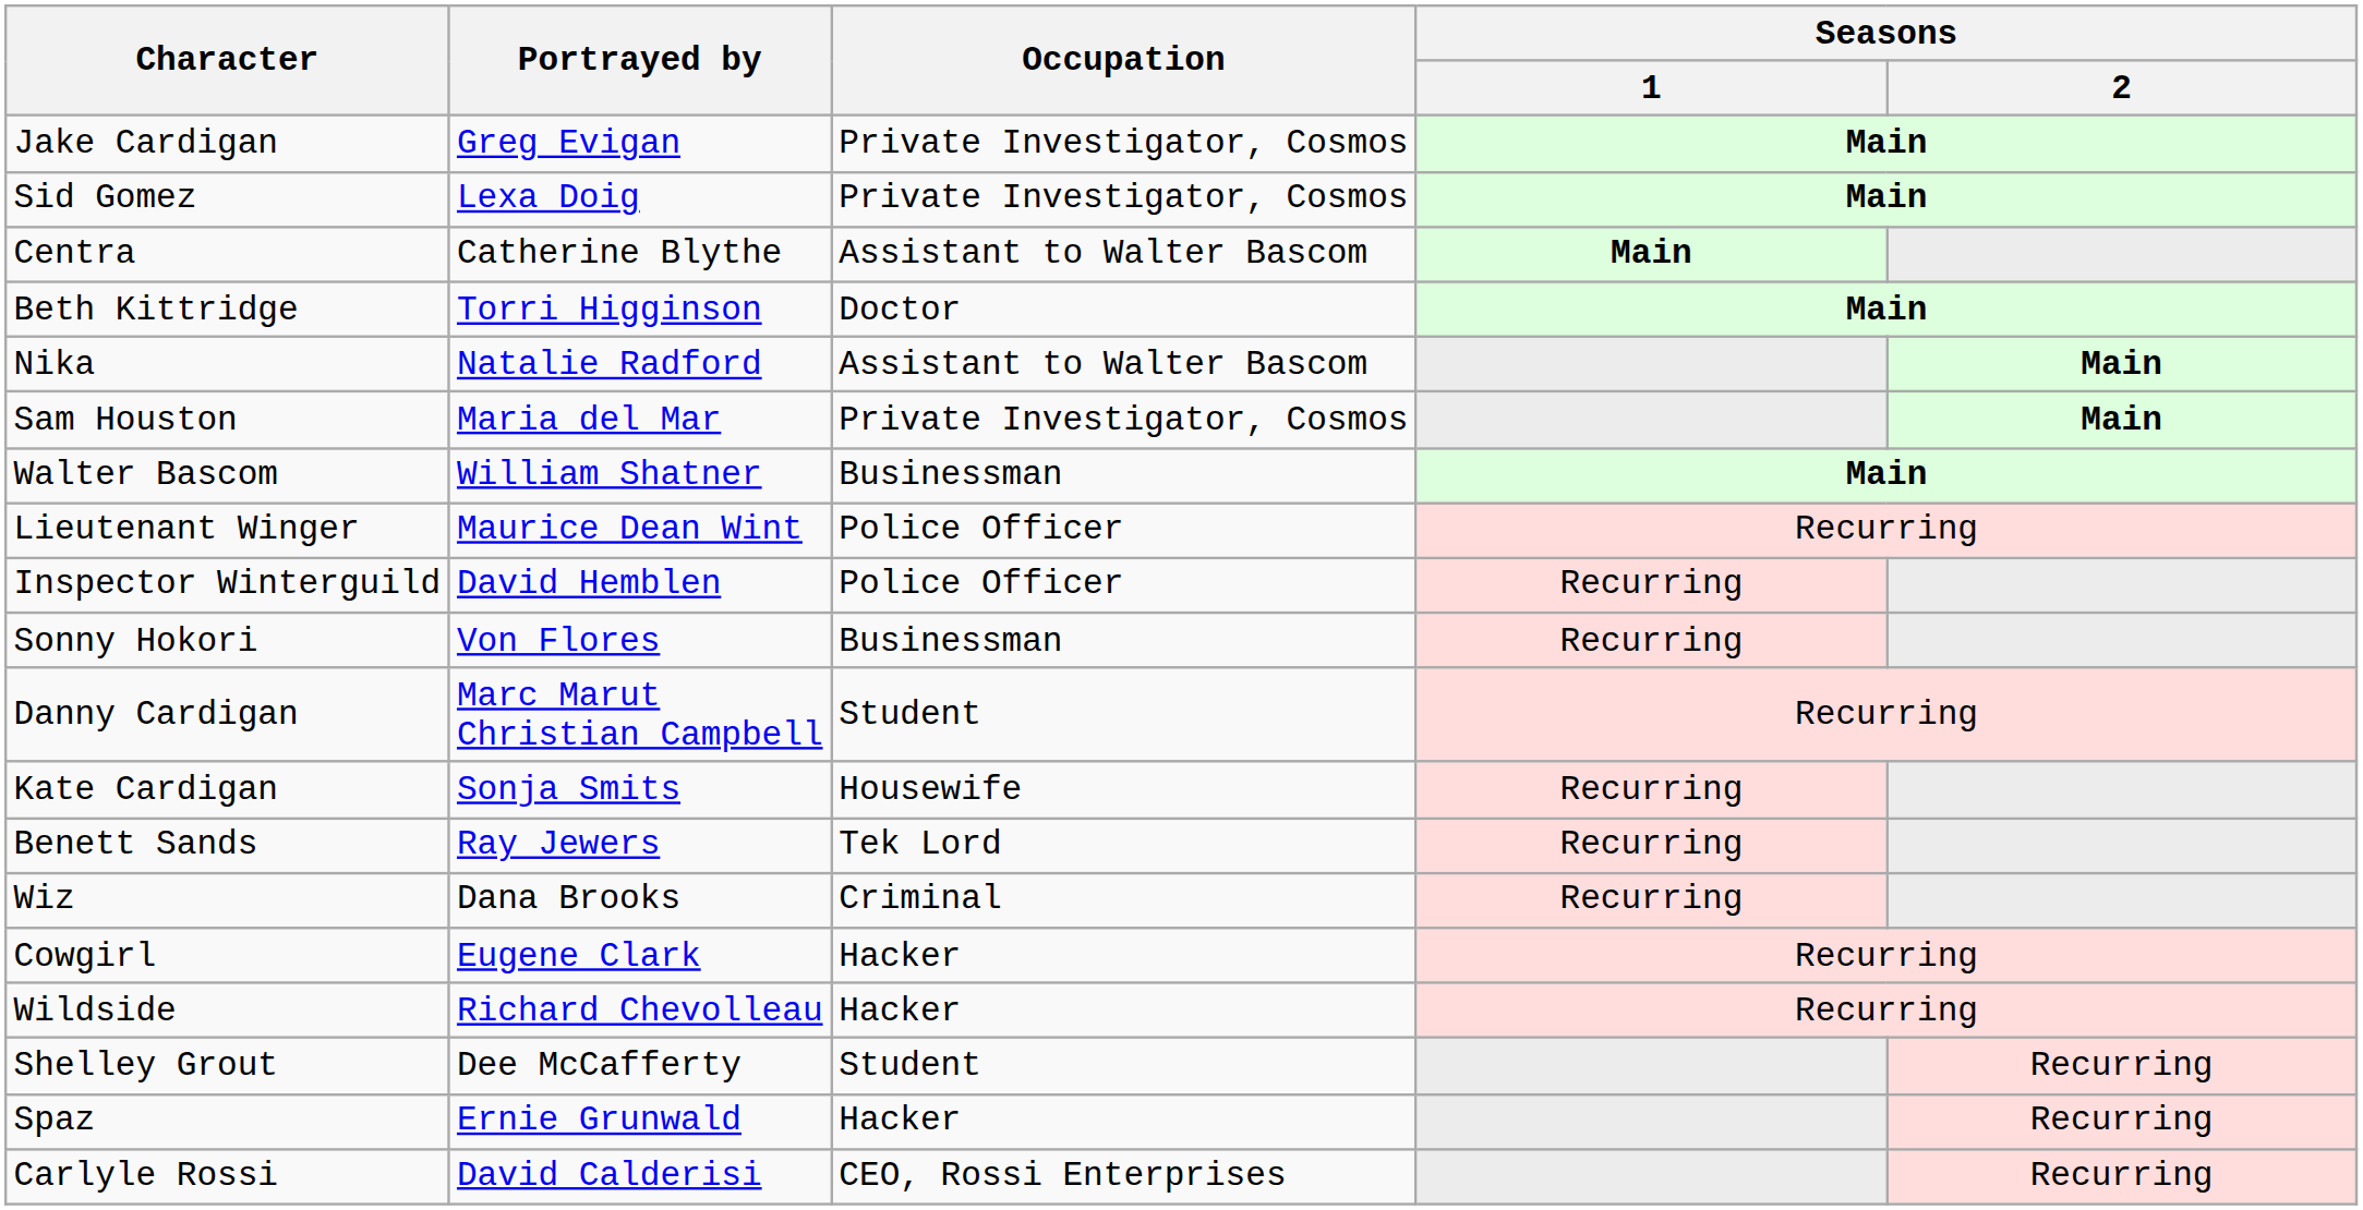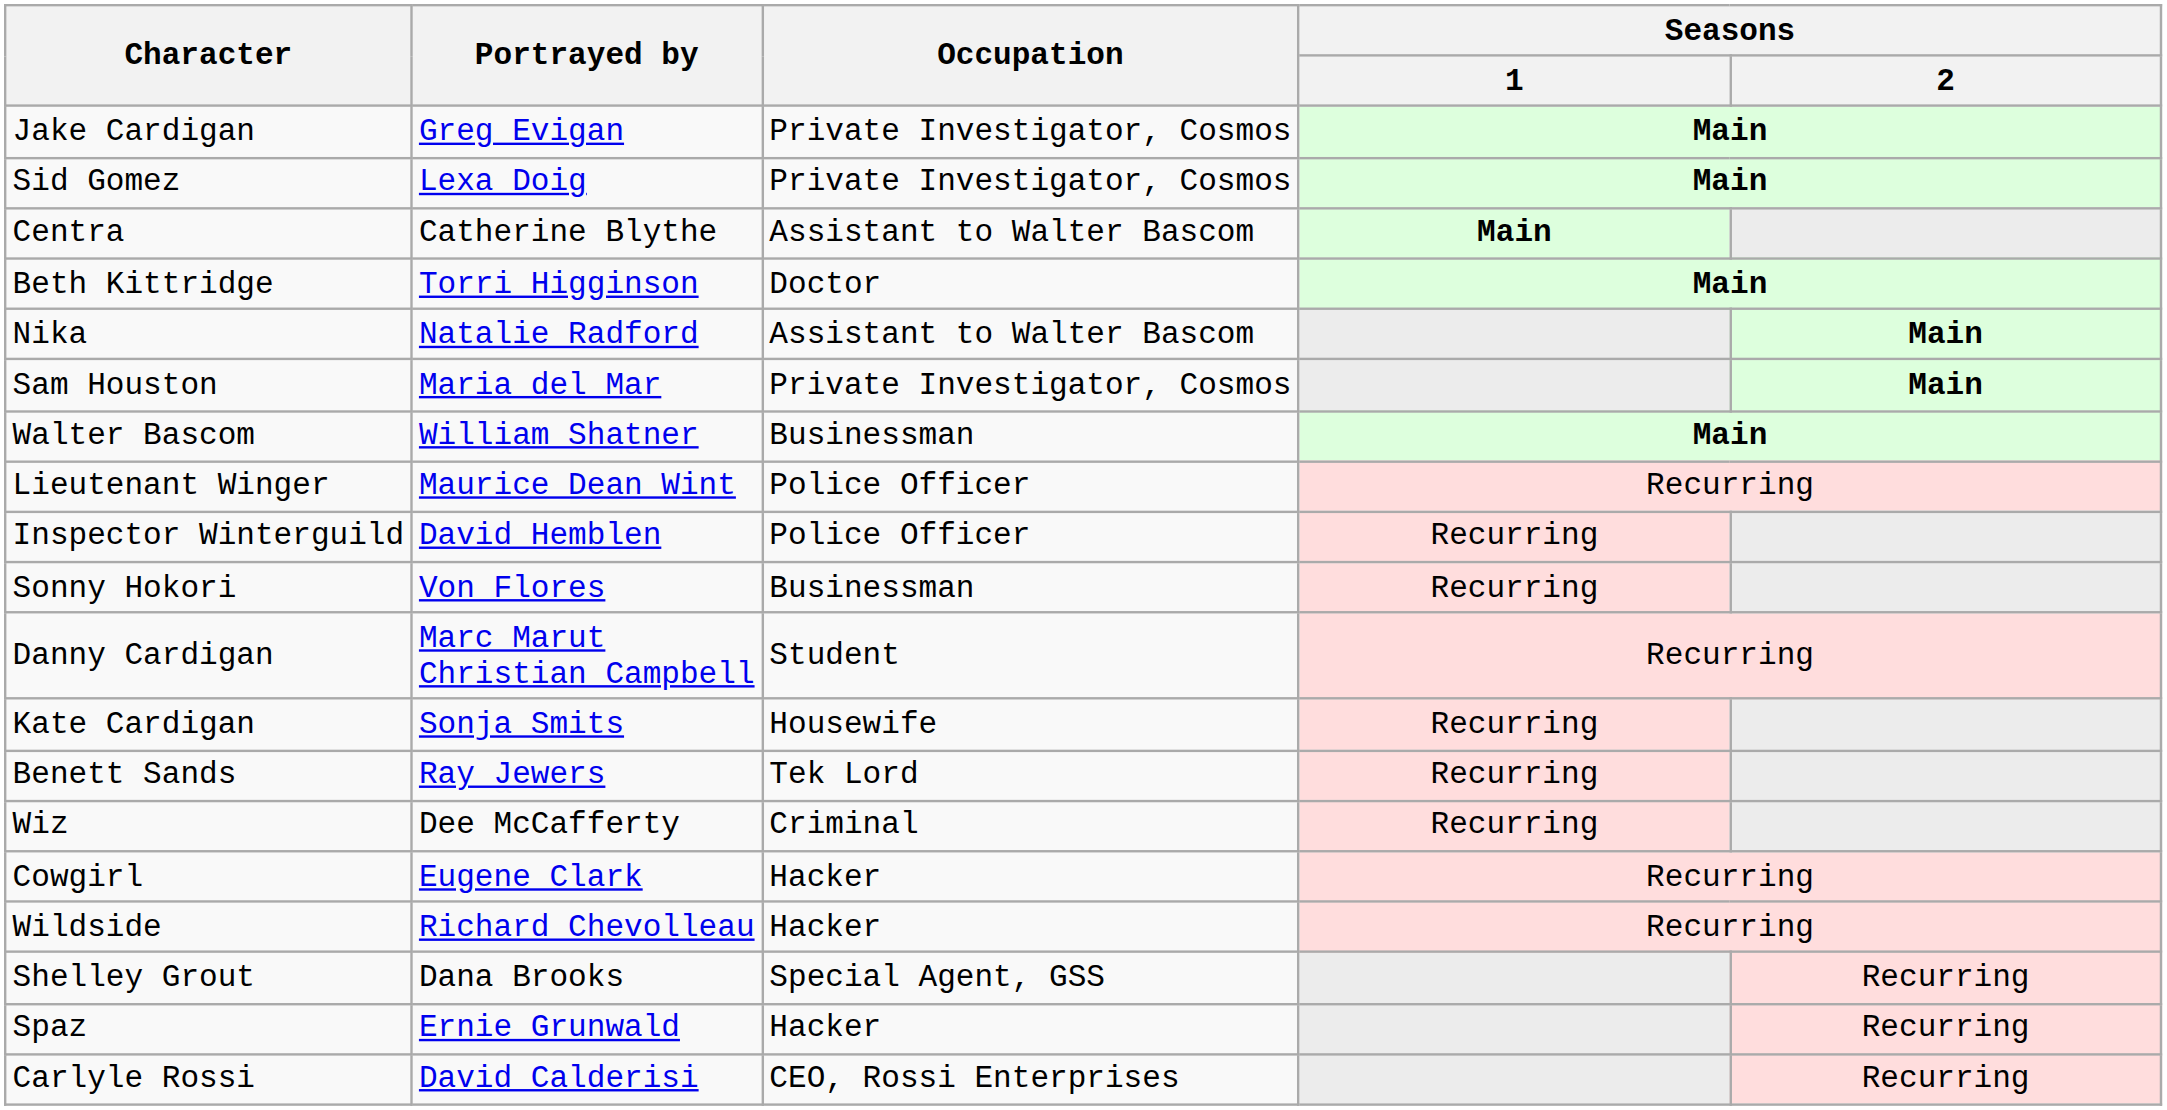Wiz | Portrayed by: Dana Brooks -> Dee McCafferty
Shelley Grout | Portrayed by: Dee McCafferty -> Dana Brooks
Shelley Grout | Occupation: Student -> Special Agent, GSS
